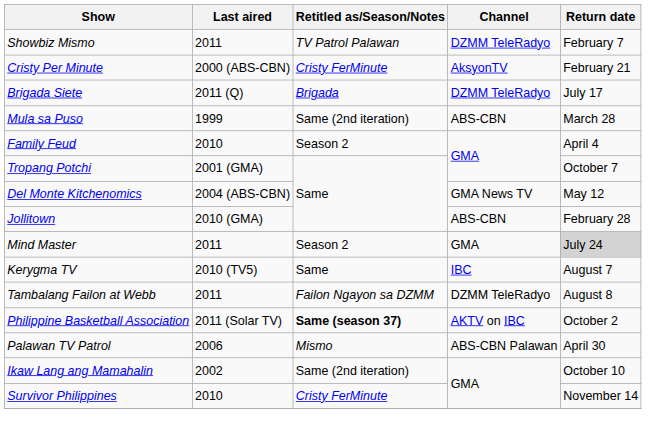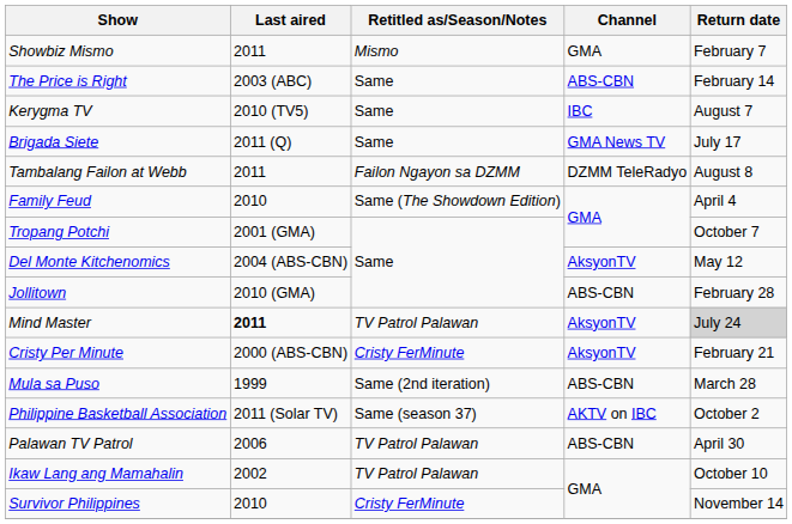Showbiz Mismo | Retitled as/Season/Notes: TV Patrol Palawan -> Mismo
Showbiz Mismo | Channel: DZMM TeleRadyo -> GMA
+ row: The Price is Right | 2003 (ABC) | Same | ABS-CBN | February 14
rows swapped: Cristy Per Minute <-> Kerygma TV
Brigada Siete | Retitled as/Season/Notes: Brigada -> Same
Brigada Siete | Channel: DZMM TeleRadyo -> GMA News TV
rows swapped: Mula sa Puso <-> Tambalang Failon at Webb
Family Feud | Retitled as/Season/Notes: Season 2 -> Same (The Showdown Edition)
Del Monte Kitchenomics | Channel: GMA News TV -> AksyonTV
Mind Master | Last aired: normal -> bold
Mind Master | Retitled as/Season/Notes: Season 2 -> TV Patrol Palawan
Mind Master | Channel: GMA -> AksyonTV
Philippine Basketball Association | Retitled as/Season/Notes: bold -> normal
Palawan TV Patrol | Retitled as/Season/Notes: Mismo -> TV Patrol Palawan
Palawan TV Patrol | Channel: ABS-CBN Palawan -> ABS-CBN
Ikaw Lang ang Mamahalin | Retitled as/Season/Notes: Same (2nd iteration) -> TV Patrol Palawan
